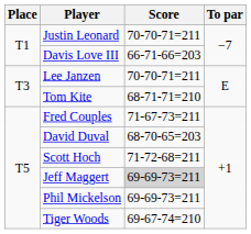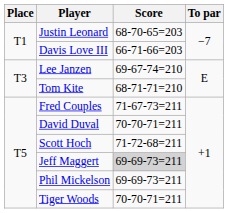Justin Leonard | Score: 70-70-71=211 -> 68-70-65=203
Lee Janzen | Score: 70-70-71=211 -> 69-67-74=210
David Duval | Score: 68-70-65=203 -> 70-70-71=211
Tiger Woods | Score: 69-67-74=210 -> 70-70-71=211
